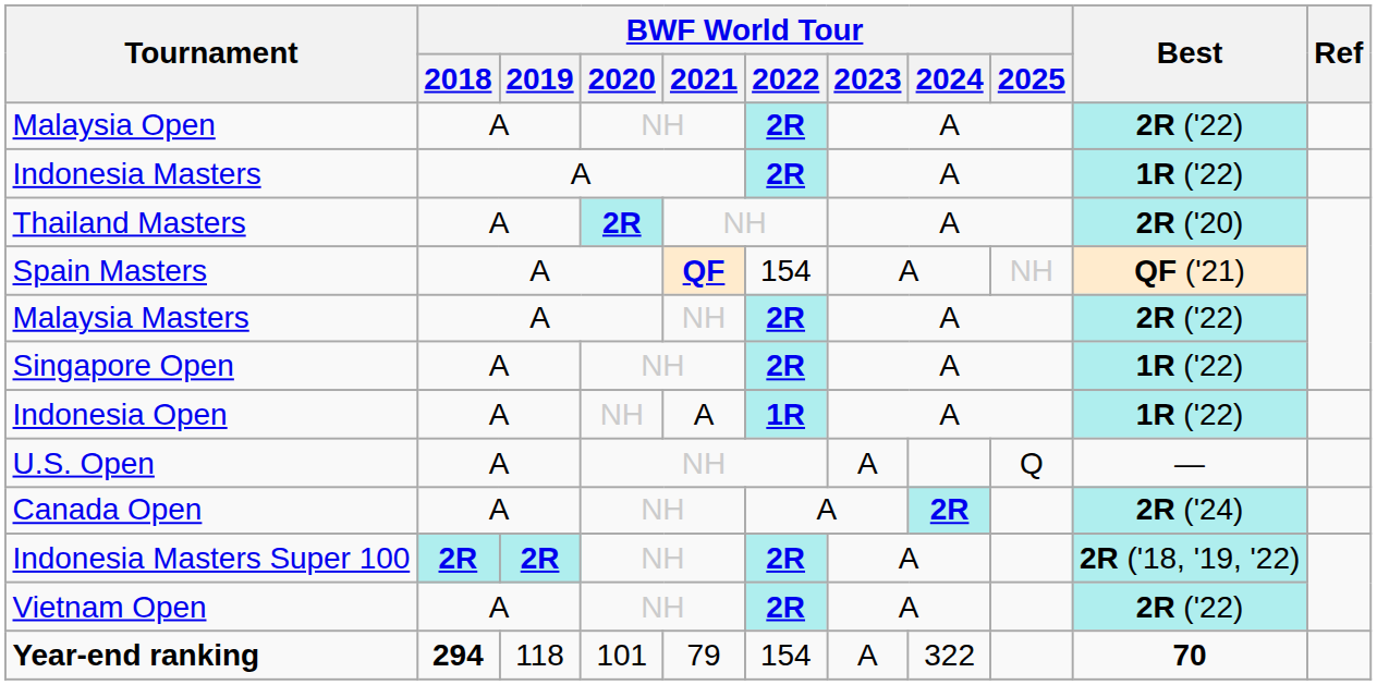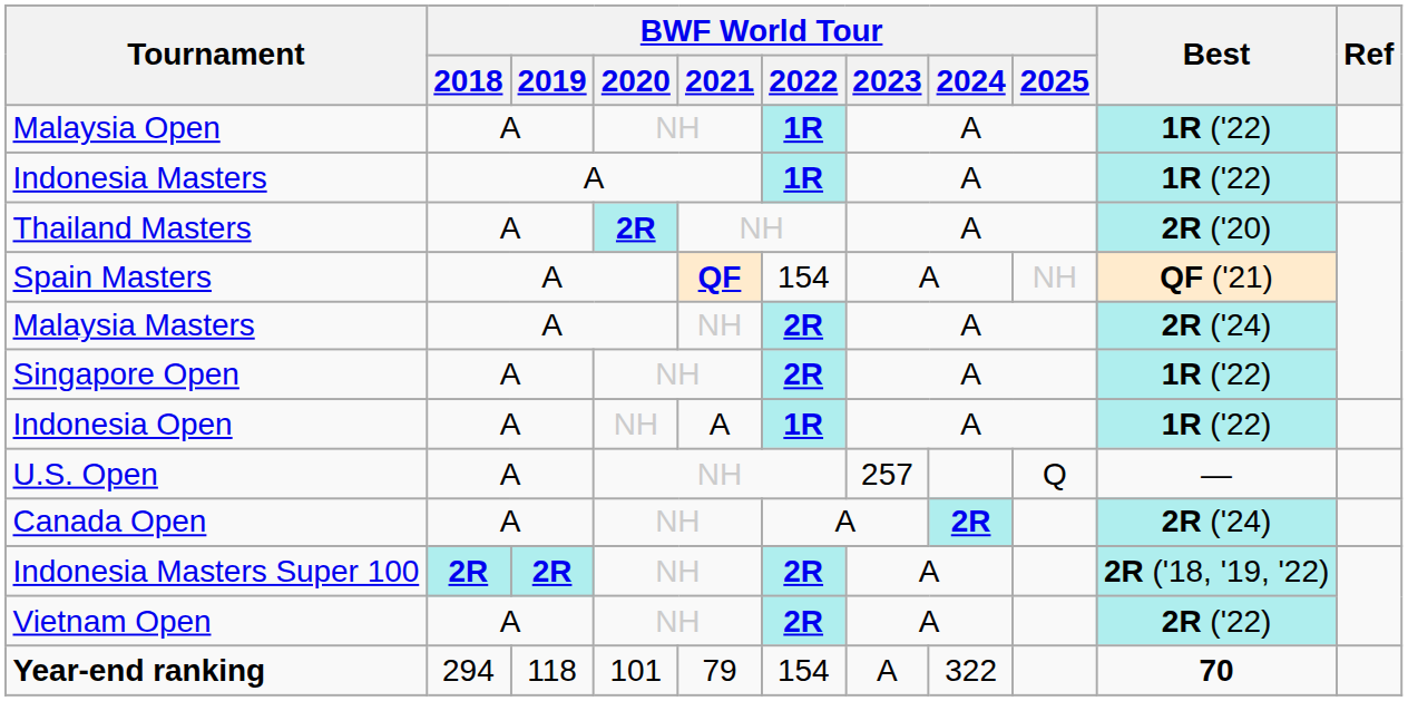Malaysia Open | BWF World Tour / 2022: 2R -> 1R
Malaysia Open | Best: 2R ('22) -> 1R ('22)
Indonesia Masters | BWF World Tour / 2022: 2R -> 1R
Malaysia Masters | Best: 2R ('22) -> 2R ('24)
U.S. Open | BWF World Tour / 2023: A -> 257
Year-end ranking | BWF World Tour / 2018: bold -> normal
